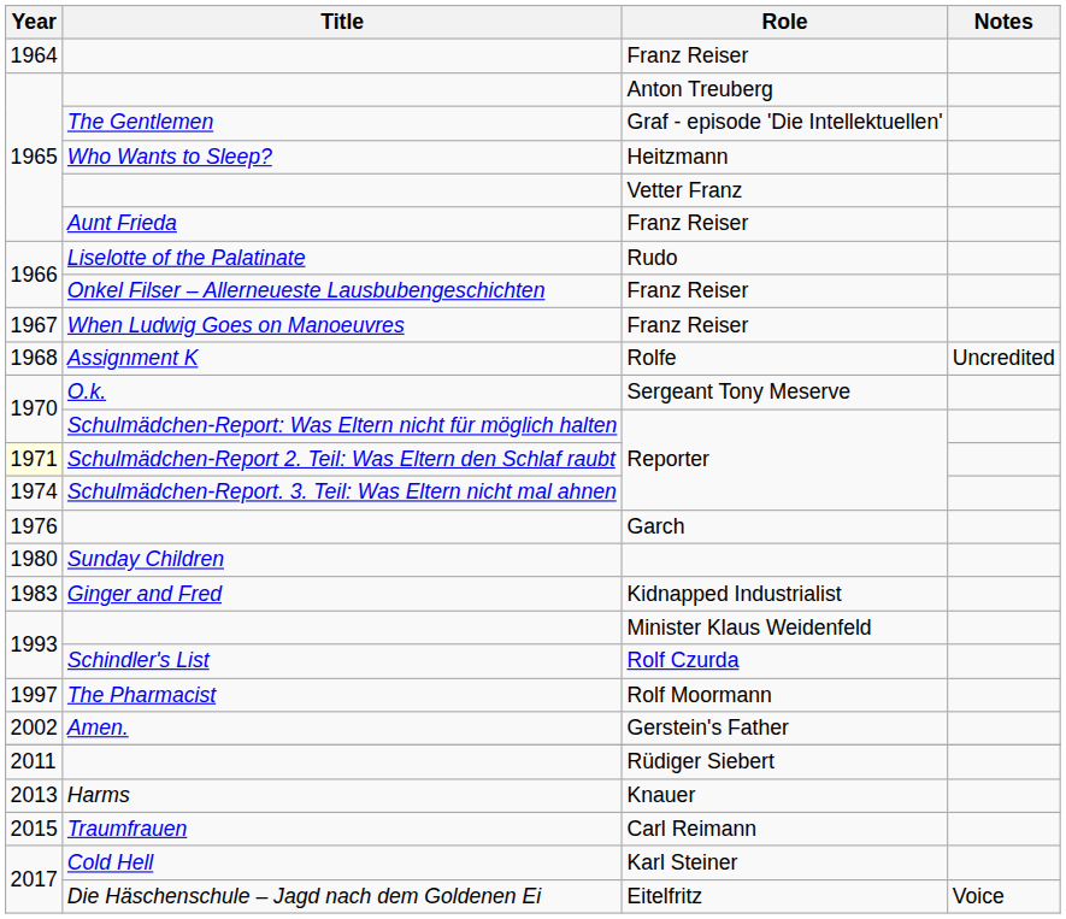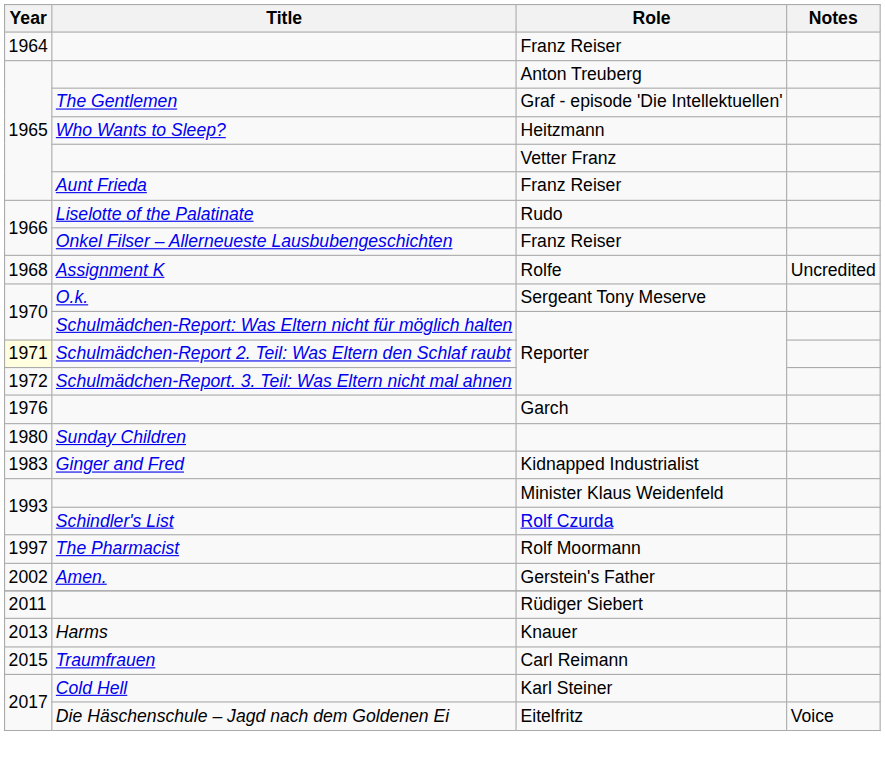- row: 1967 | When Ludwig Goes on Manoeuvres | Franz Reiser
Schulmädchen-Report. 3. Teil: Was Eltern nicht mal ahnen | Year: 1974 -> 1972
